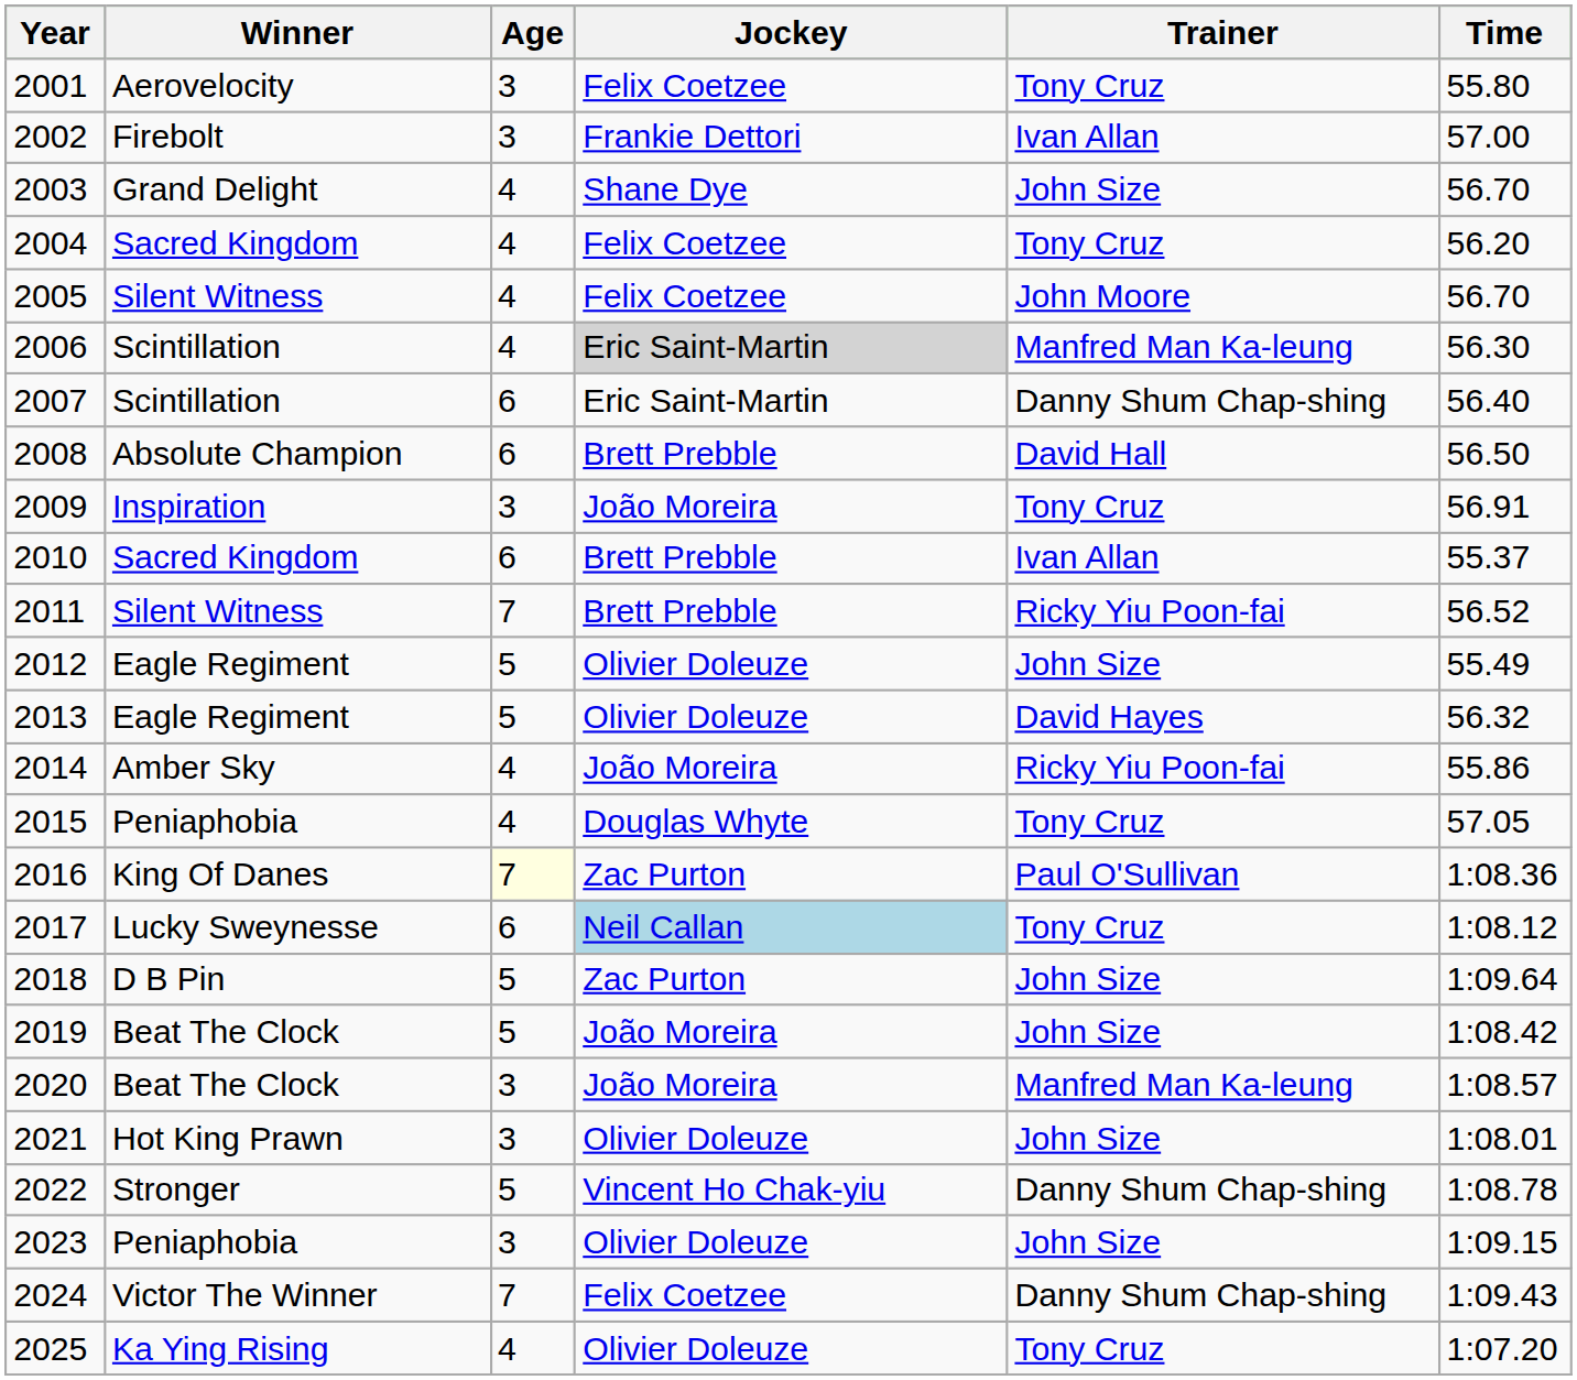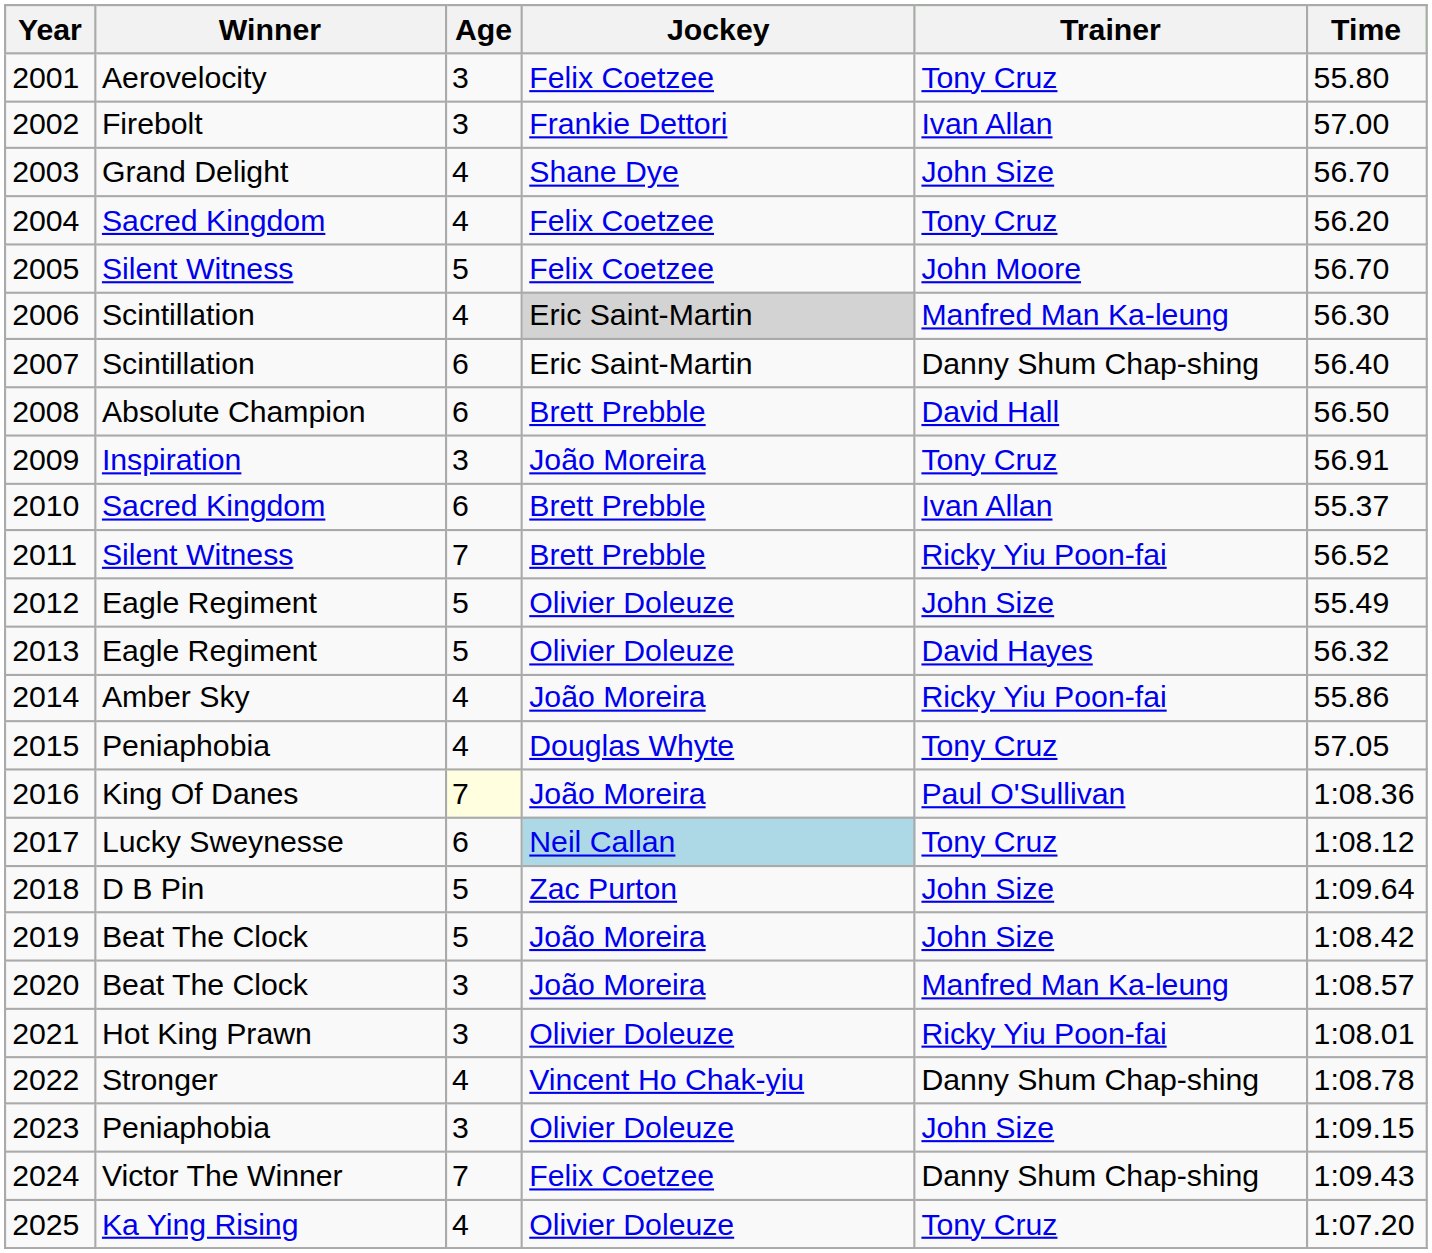2005 | Age: 4 -> 5
2016 | Jockey: Zac Purton -> João Moreira
2021 | Trainer: John Size -> Ricky Yiu Poon-fai
2022 | Age: 5 -> 4
